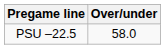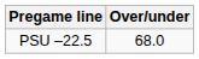PSU –22.5 | Over/under: 58.0 -> 68.0
